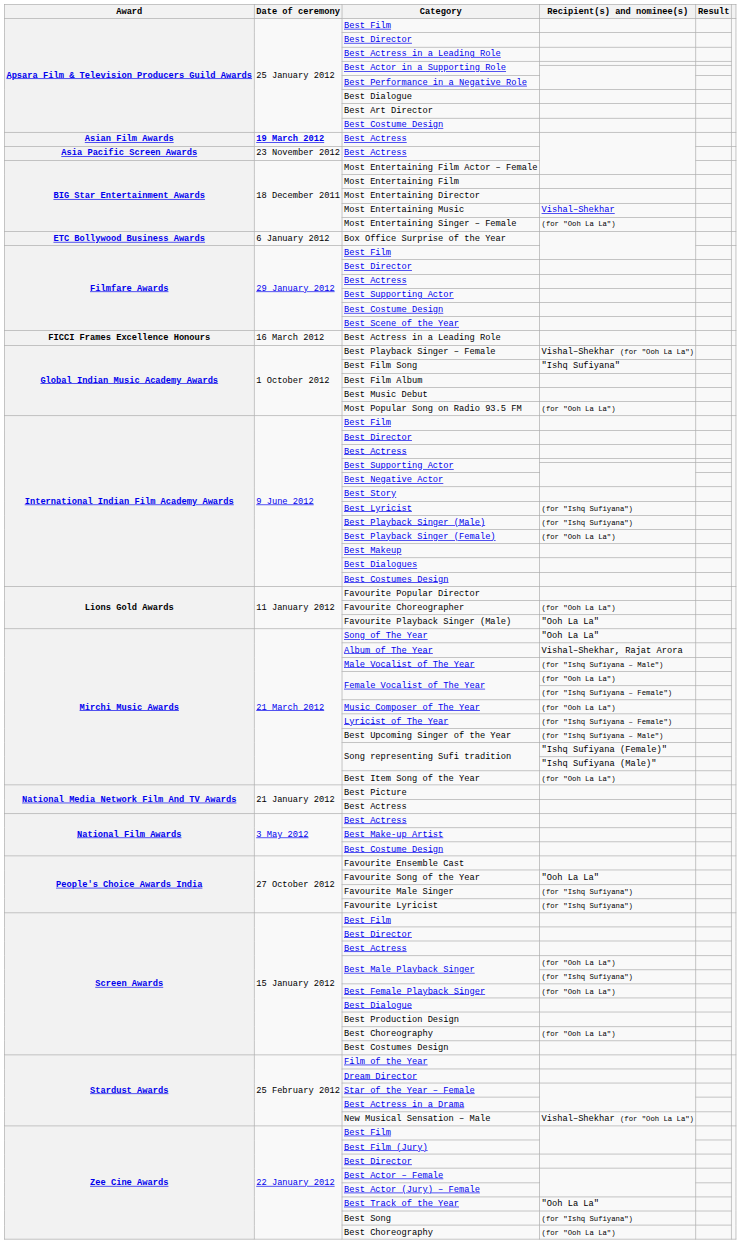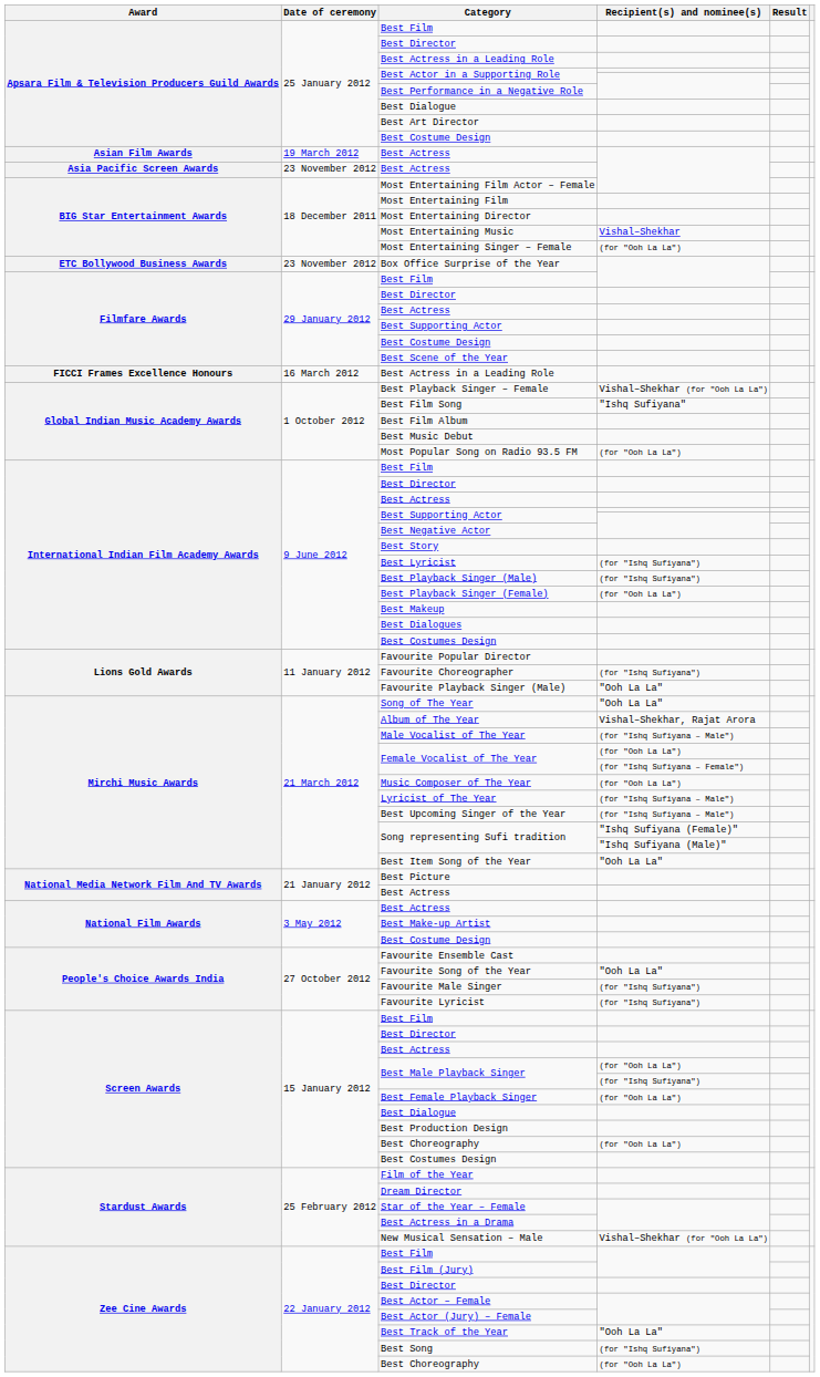Asian Film Awards / Best Actress | Date of ceremony: bold -> normal
Box Office Surprise of the Year | Date of ceremony: 6 January 2012 -> 23 November 2012
Favourite Choreographer | Recipient(s) and nominee(s): (for "Ooh La La") -> (for "Ishq Sufiyana")
Lyricist of The Year | Recipient(s) and nominee(s): (for "Ishq Sufiyana – Female") -> (for "Ishq Sufiyana – Male")
Best Item Song of the Year | Recipient(s) and nominee(s): (for "Ooh La La") -> "Ooh La La"
